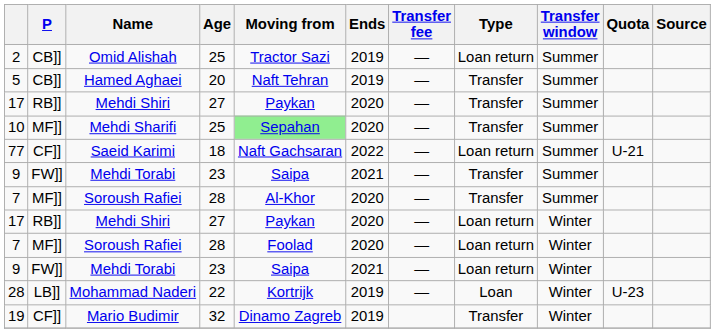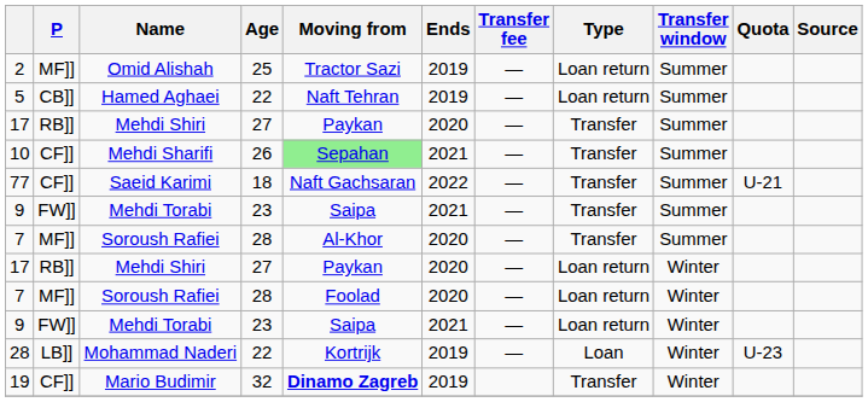2 | P: CB]] -> MF]]
5 | Age: 20 -> 22
5 | Type: Transfer -> Loan return
10 | P: MF]] -> CF]]
10 | Age: 25 -> 26
10 | Ends: 2020 -> 2021
77 | Type: Loan return -> Transfer
19 | Moving from: normal -> bold
